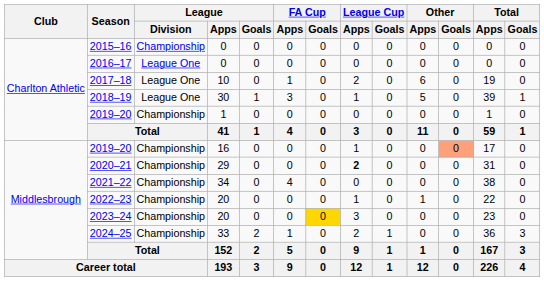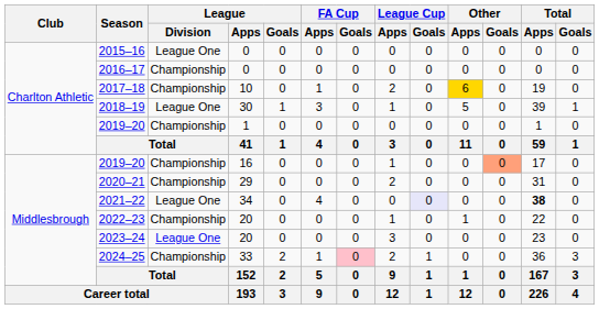2015–16 | League / Division: Championship -> League One
2016–17 | League / Division: League One -> Championship
2017–18 | League / Division: League One -> Championship
2017–18 | Other / Apps: no background -> gold background
2020–21 | League Cup / Apps: bold -> normal
2021–22 | League / Division: Championship -> League One
2021–22 | League Cup / Goals: no background -> lavender background
2021–22 | Total / Apps: normal -> bold
2023–24 | League / Division: Championship -> League One
2023–24 | FA Cup / Goals: gold background -> no background
2024–25 | FA Cup / Goals: no background -> pink background
